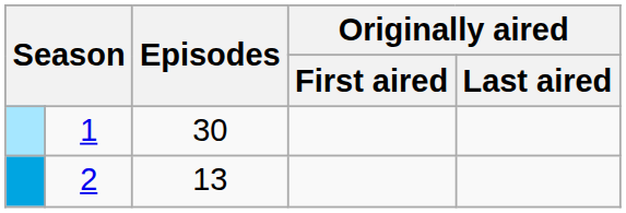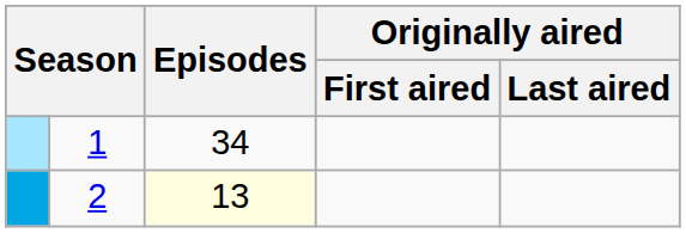1 | Episodes: 30 -> 34
2 | Episodes: no background -> lightyellow background
